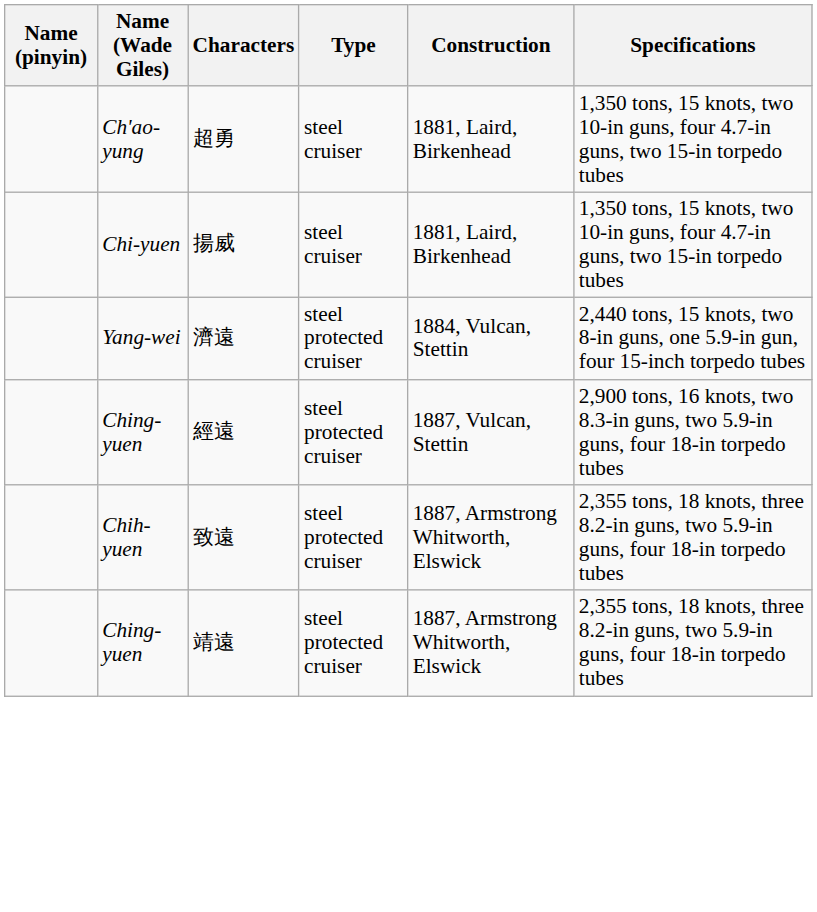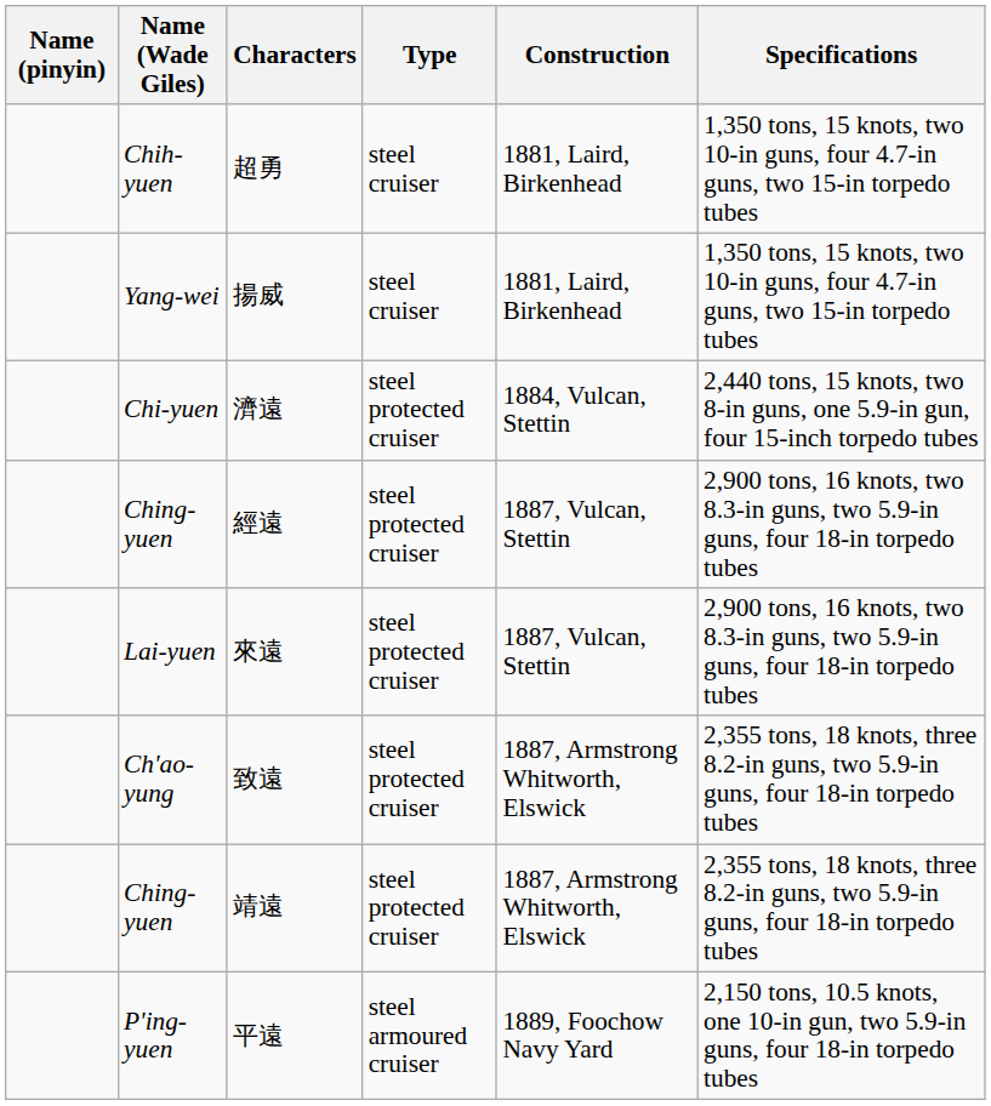超勇 | Name (Wade Giles): Ch'ao-yung -> Chih-yuen
揚威 | Name (Wade Giles): Chi-yuen -> Yang-wei
濟遠 | Name (Wade Giles): Yang-wei -> Chi-yuen
+ row: Lai-yuen | 來遠 | steel protected cruiser | 1887, Vulcan, Stettin | 2,900 tons, 16 knots, two 8.3-in guns, two 5.9-in guns, four 18-in torpedo tubes
致遠 | Name (Wade Giles): Chih-yuen -> Ch'ao-yung
+ row: P'ing-yuen | 平遠 | steel armoured cruiser | 1889, Foochow Navy Yard | 2,150 tons, 10.5 knots, one 10-in gun, two 5.9-in guns, four 18-in torpedo tubes
